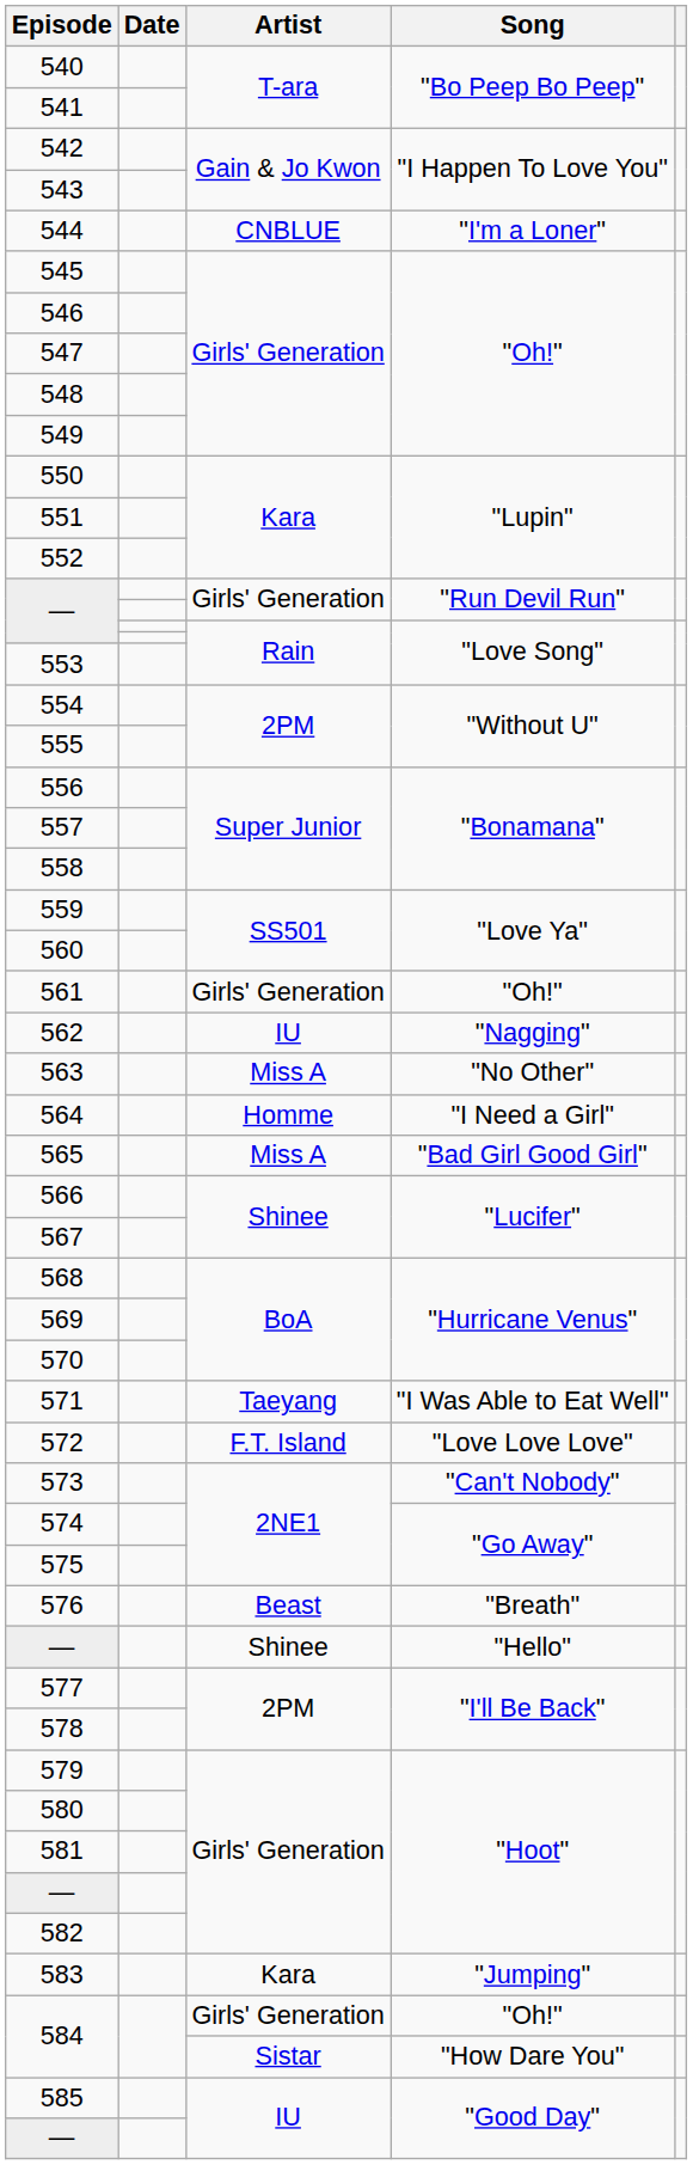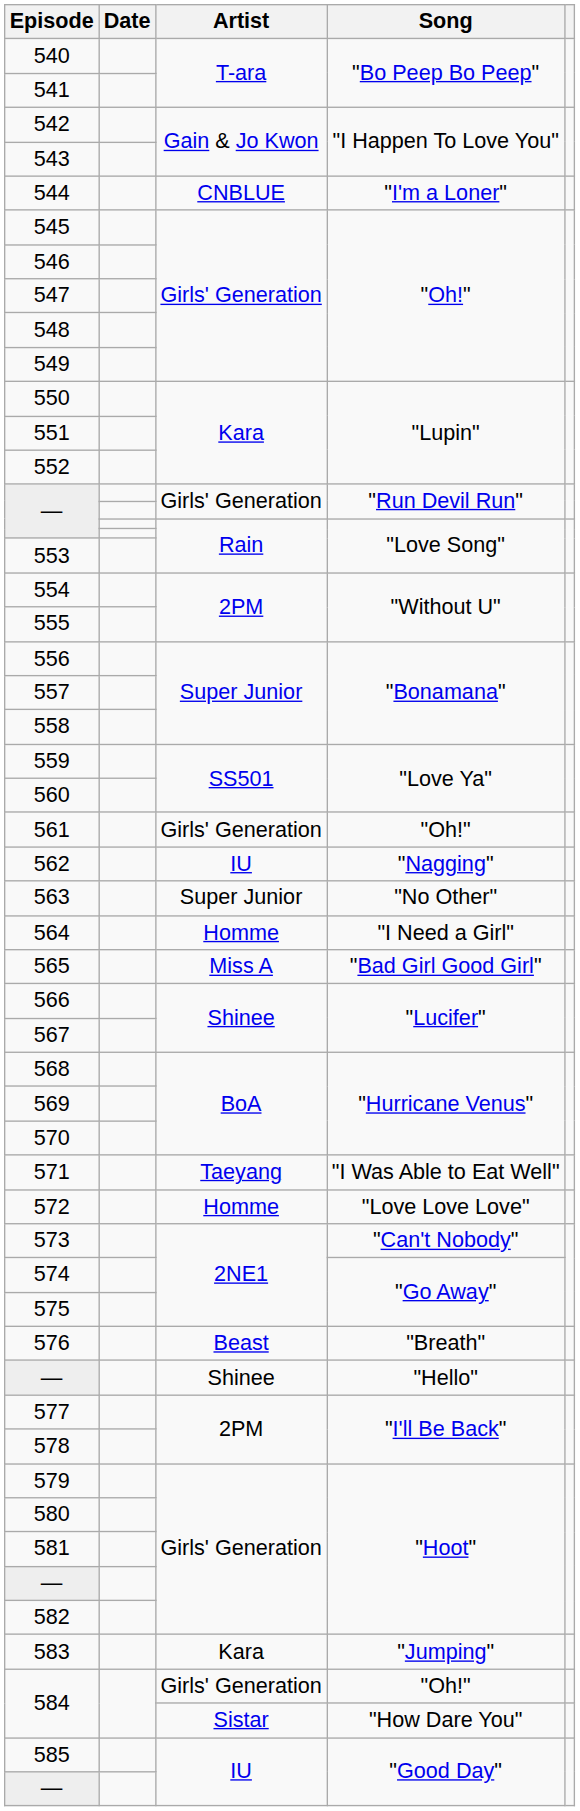563 | Artist: Miss A -> Super Junior
572 | Artist: F.T. Island -> Homme
